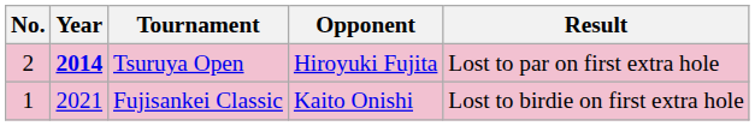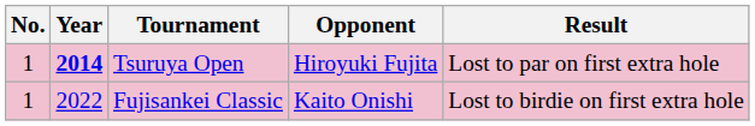Tsuruya Open | No.: 2 -> 1
Fujisankei Classic | Year: 2021 -> 2022
